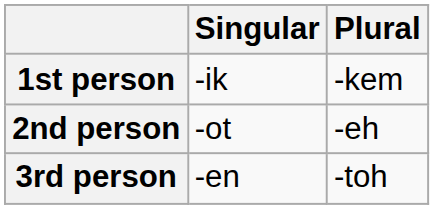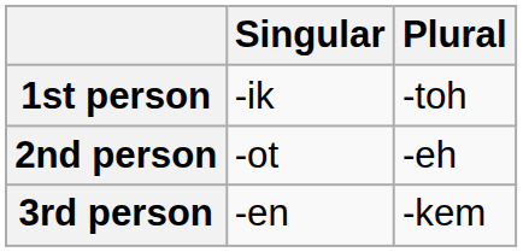1st person | Plural: -kem -> -toh
3rd person | Plural: -toh -> -kem
